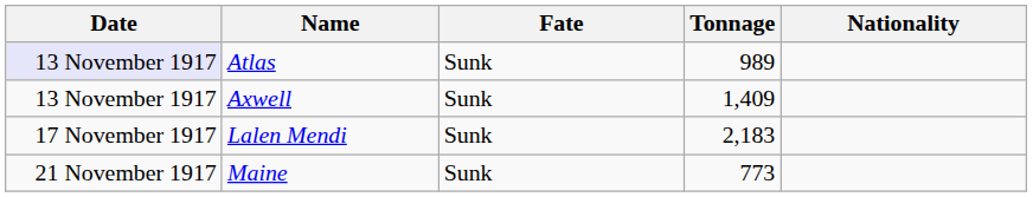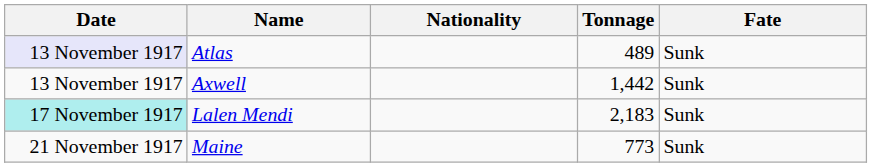columns swapped: Nationality <-> Fate
Atlas | Tonnage: 989 -> 489
Axwell | Tonnage: 1,409 -> 1,442
Lalen Mendi | Date: no background -> paleturquoise background
